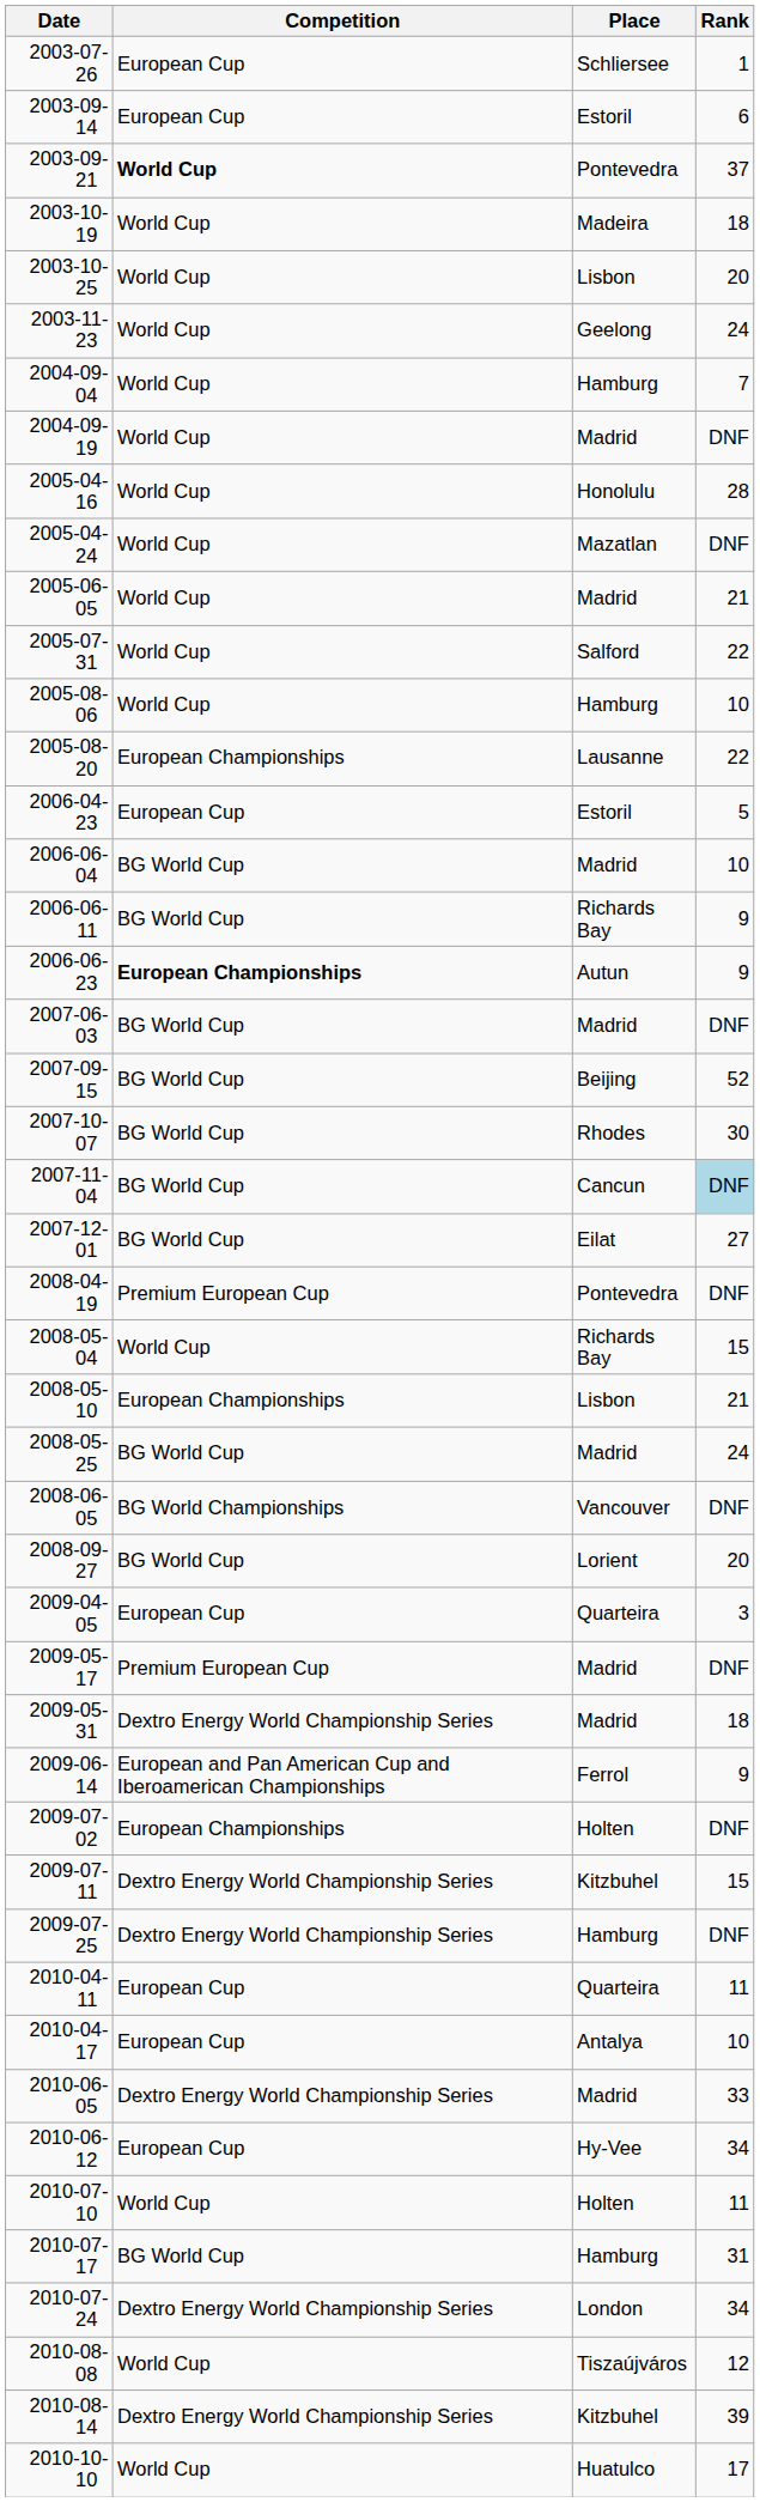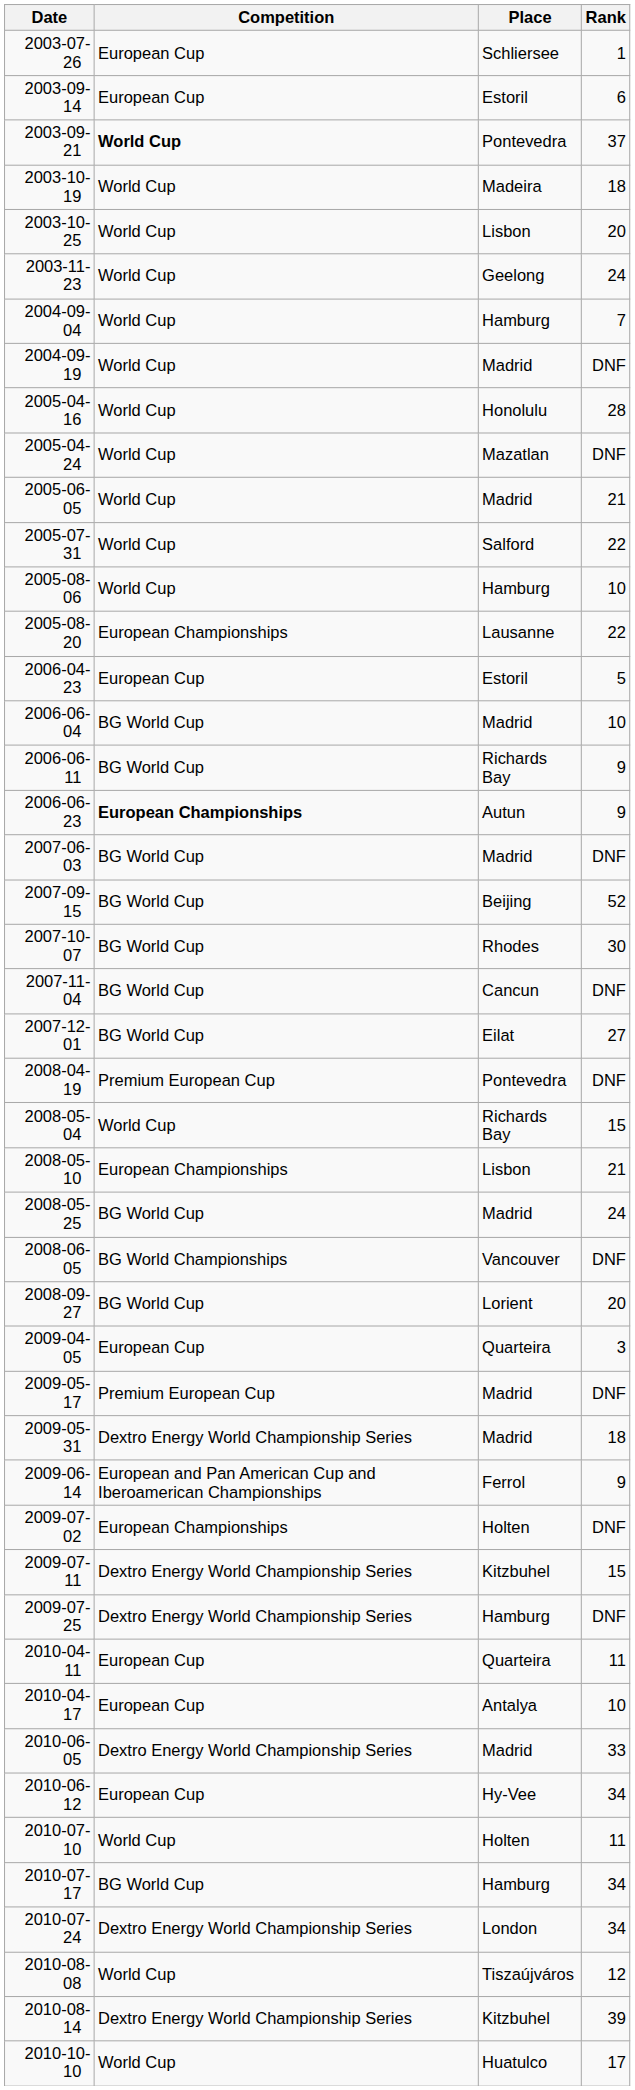2007-11-04 | Rank: lightblue background -> no background
2010-07-17 | Rank: 31 -> 34
